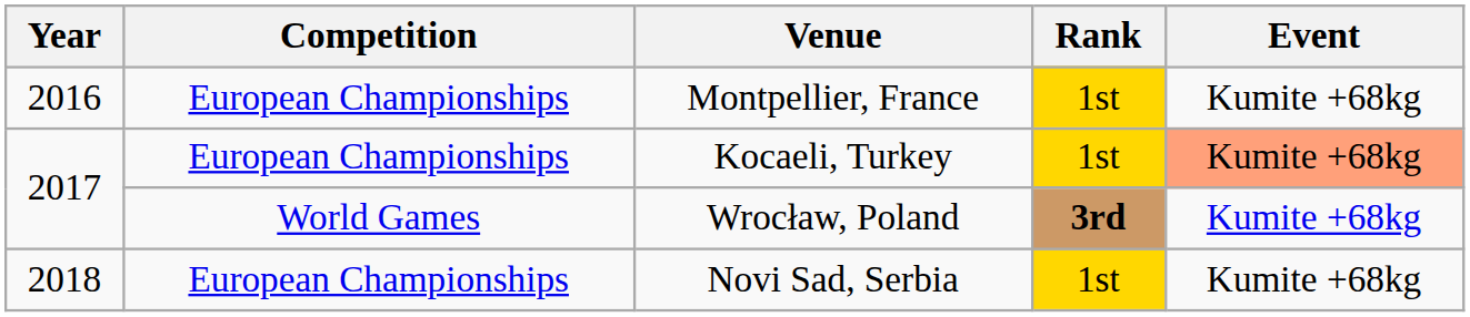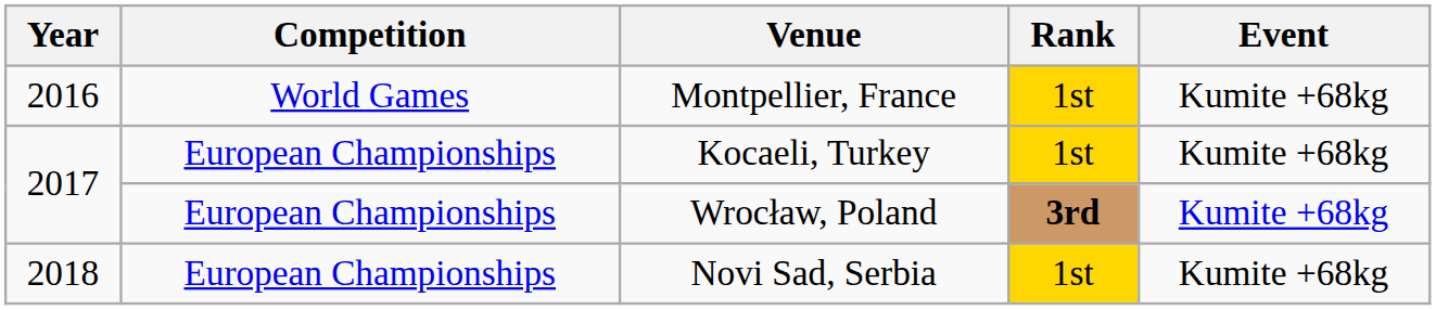Montpellier, France | Competition: European Championships -> World Games
Kocaeli, Turkey | Event: lightsalmon background -> no background
Wrocław, Poland | Competition: World Games -> European Championships
